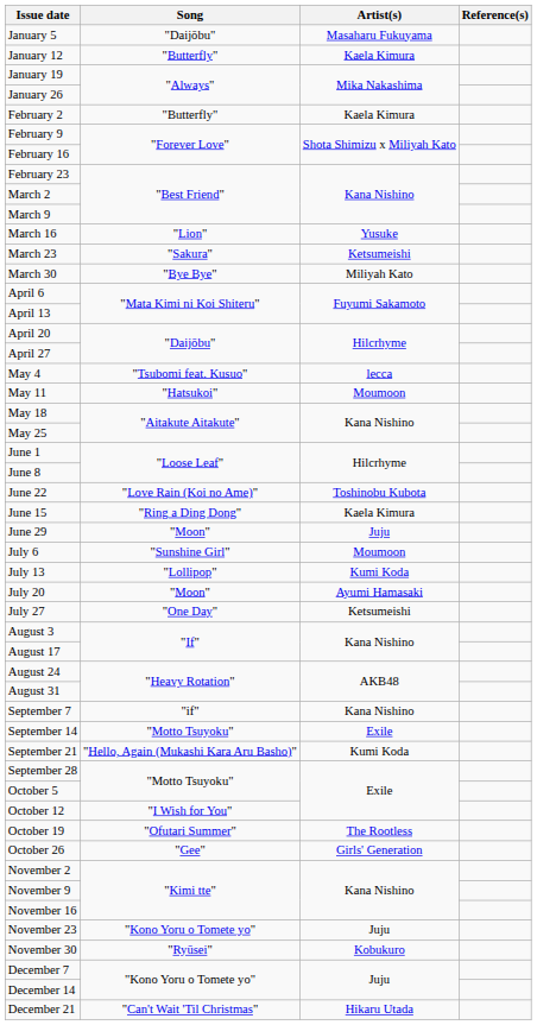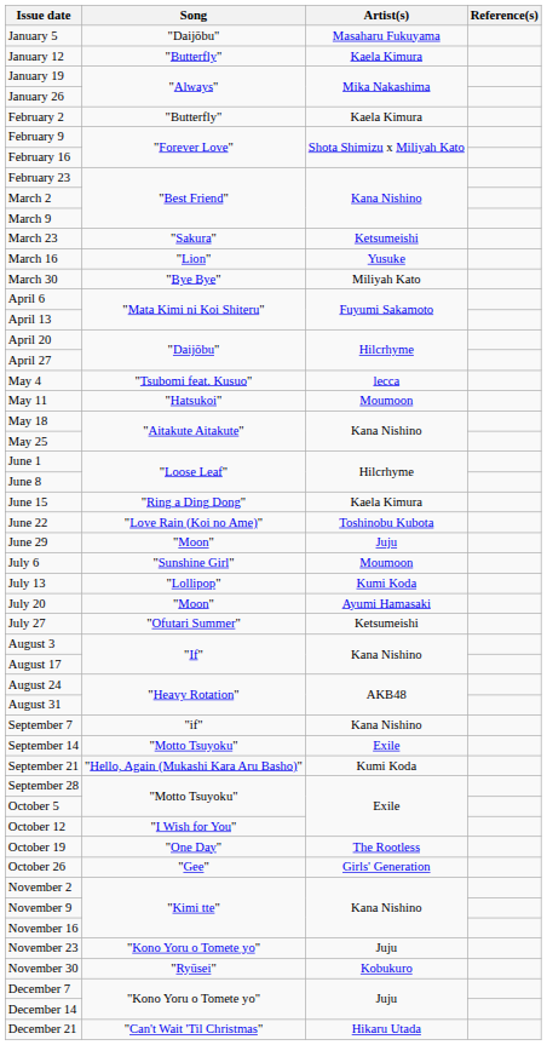rows swapped: March 16 <-> March 23
rows swapped: June 15 <-> June 22
July 27 | Song: "One Day" -> "Ofutari Summer"
October 19 | Song: "Ofutari Summer" -> "One Day"
